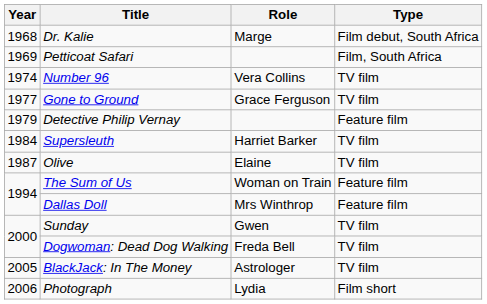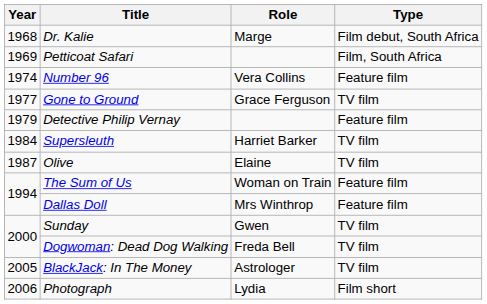Number 96 | Type: TV film -> Feature film
